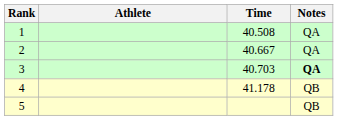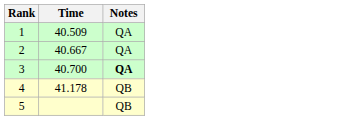- column: Athlete
1 | Time: 40.508 -> 40.509
3 | Time: 40.703 -> 40.700
